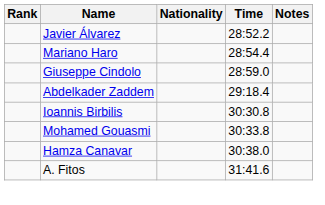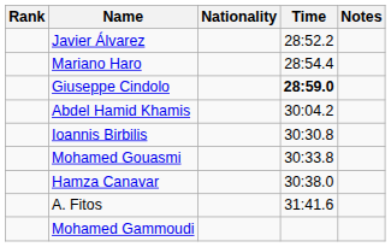Giuseppe Cindolo | Time: normal -> bold
- row: Abdelkader Zaddem | 29:18.4
+ row: Abdel Hamid Khamis | 30:04.2
+ row: Mohamed Gammoudi
